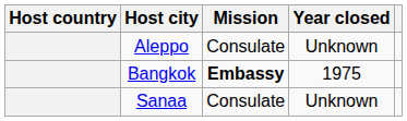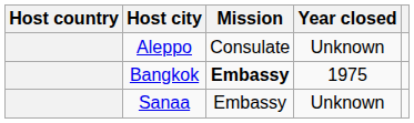Sanaa | Mission: Consulate -> Embassy
